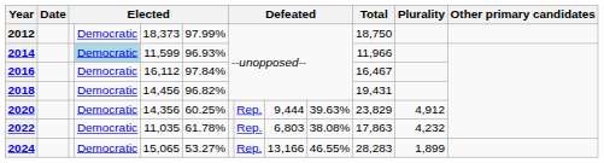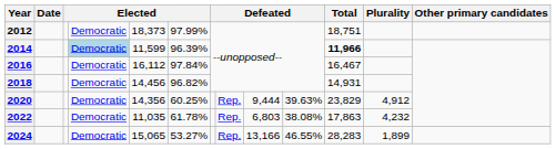2012 | Total: 18,750 -> 18,751
2014 | column 6: 96.93% -> 96.39%
2014 | Total: normal -> bold
2018 | Total: 19,431 -> 14,931
